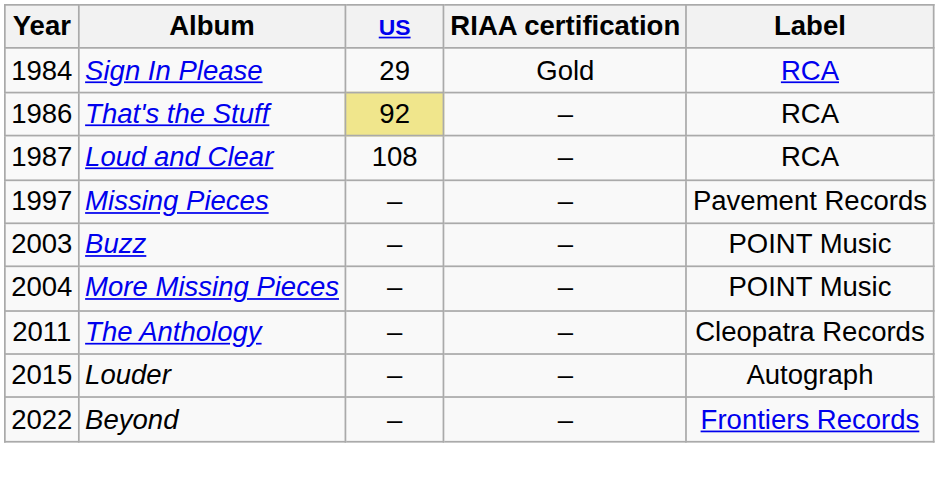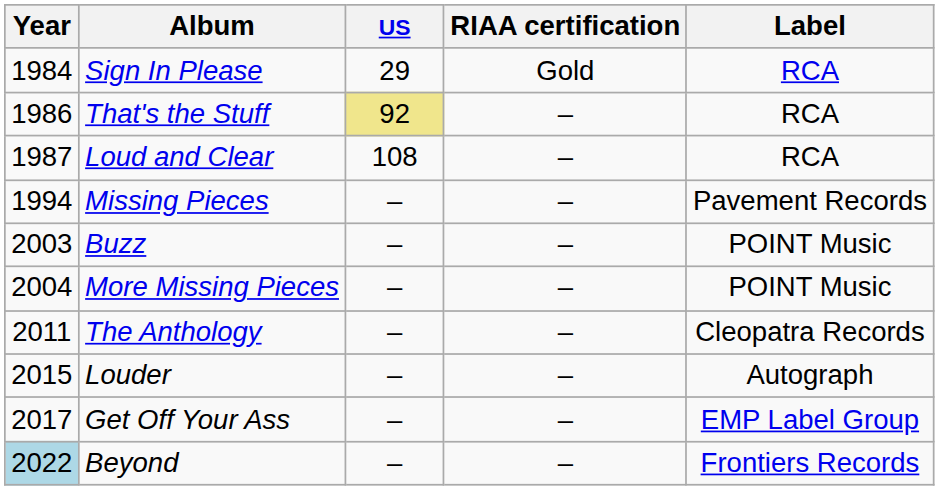Missing Pieces | Year: 1997 -> 1994
+ row: 2017 | Get Off Your Ass | – | – | EMP Label Group
Beyond | Year: no background -> lightblue background
